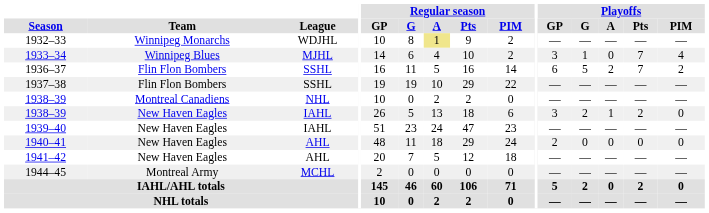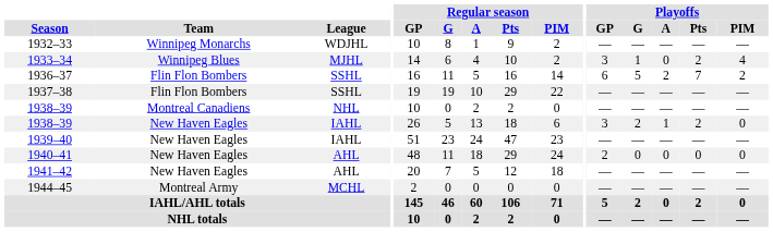1932–33 | Regular season / A: khaki background -> no background
1933–34 | Playoffs / Pts: 7 -> 2
